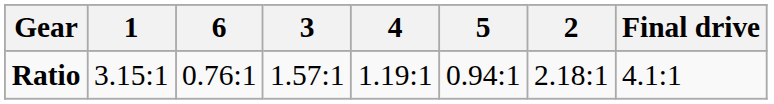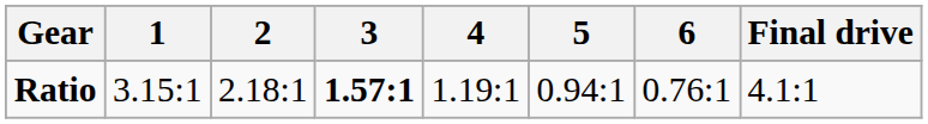columns swapped: 2 <-> 6
Ratio | 3: normal -> bold
